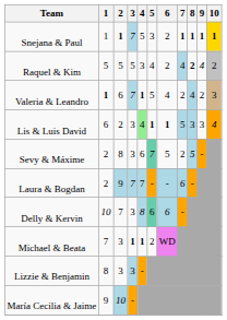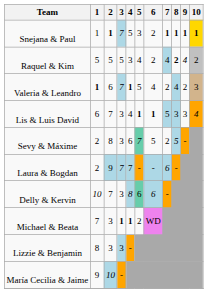Lis & Luis David | 2: 2 -> 7
Lis & Luis David | 4: lightgreen background -> no background
